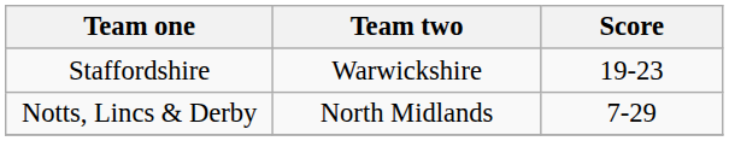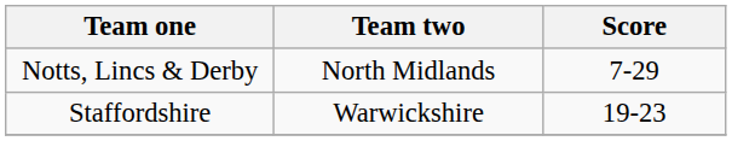rows swapped: Notts, Lincs & Derby <-> Staffordshire
